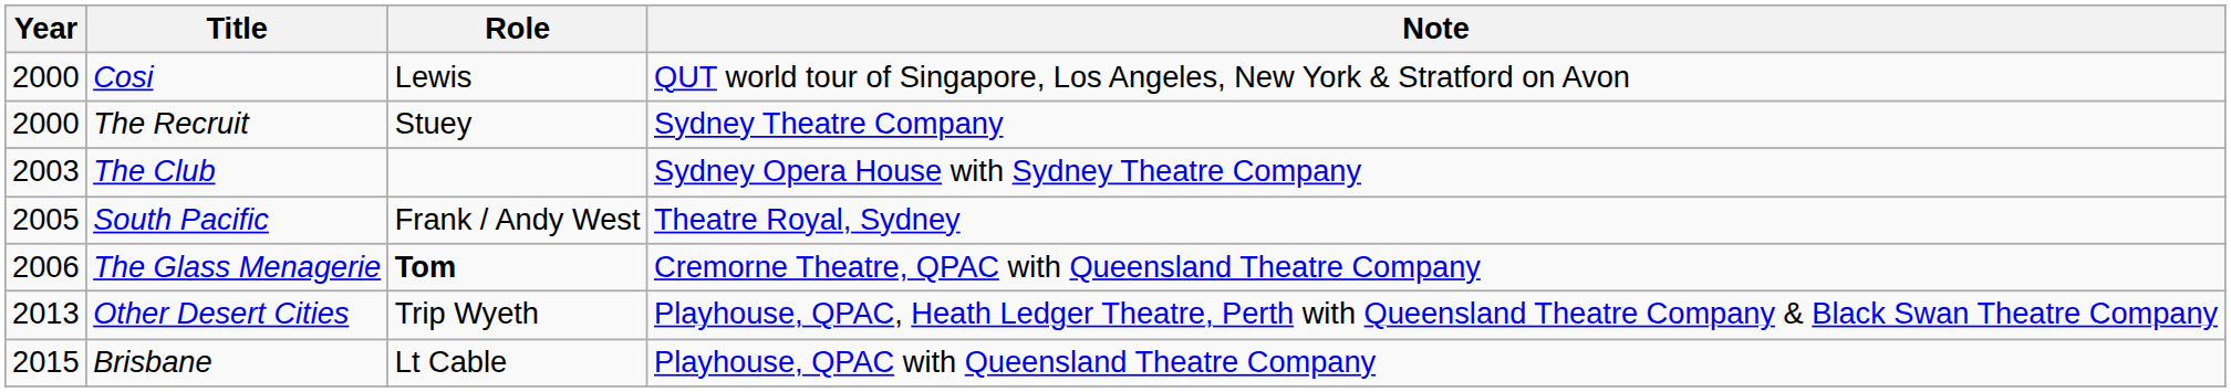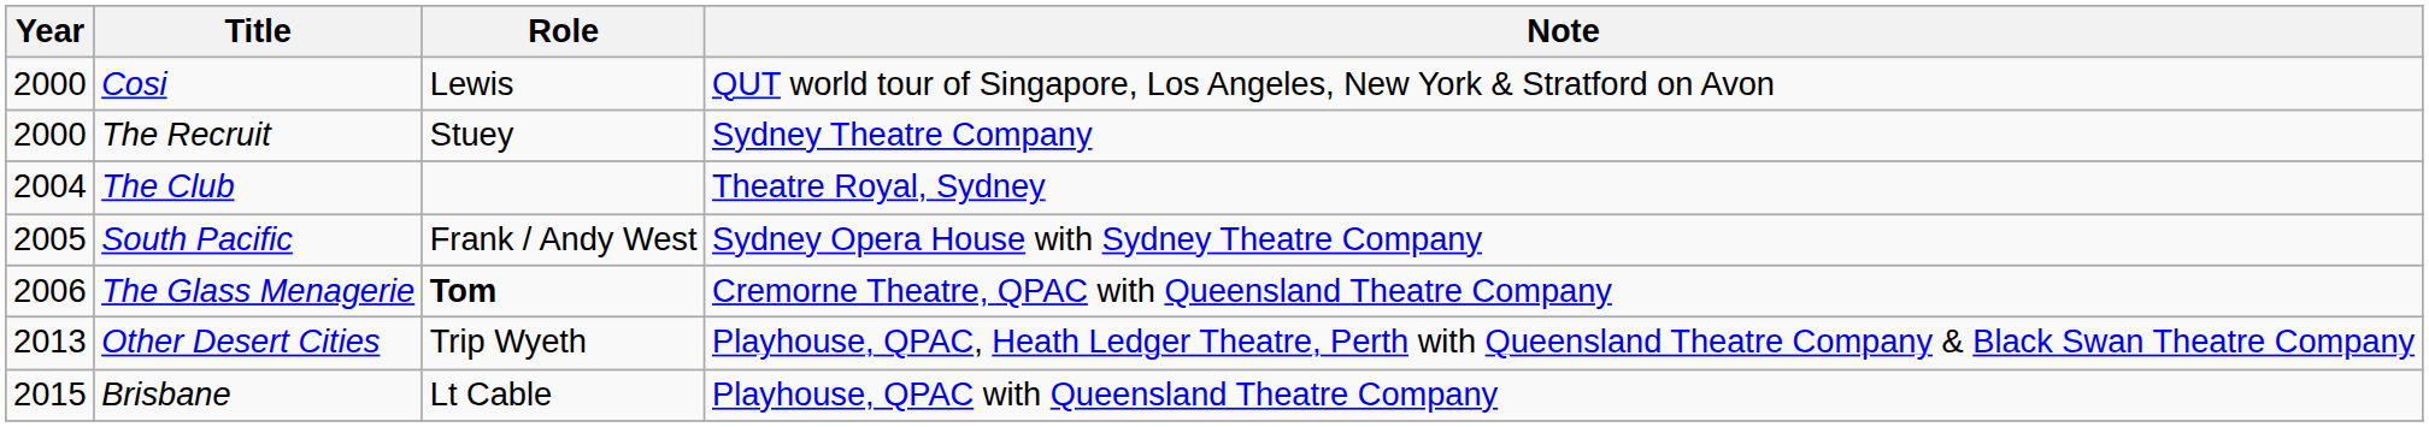The Club | Year: 2003 -> 2004
The Club | Note: Sydney Opera House with Sydney Theatre Company -> Theatre Royal, Sydney
South Pacific | Note: Theatre Royal, Sydney -> Sydney Opera House with Sydney Theatre Company
